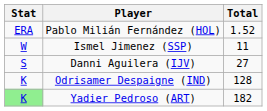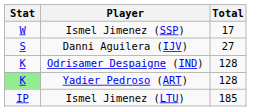- row: ERA | Pablo Milián Fernández (HOL) | 1.52
Ismel Jimenez (SSP) | Total: 11 -> 17
Yadier Pedroso (ART) | Total: 182 -> 128
+ row: IP | Ismel Jimenez (LTU) | 185
